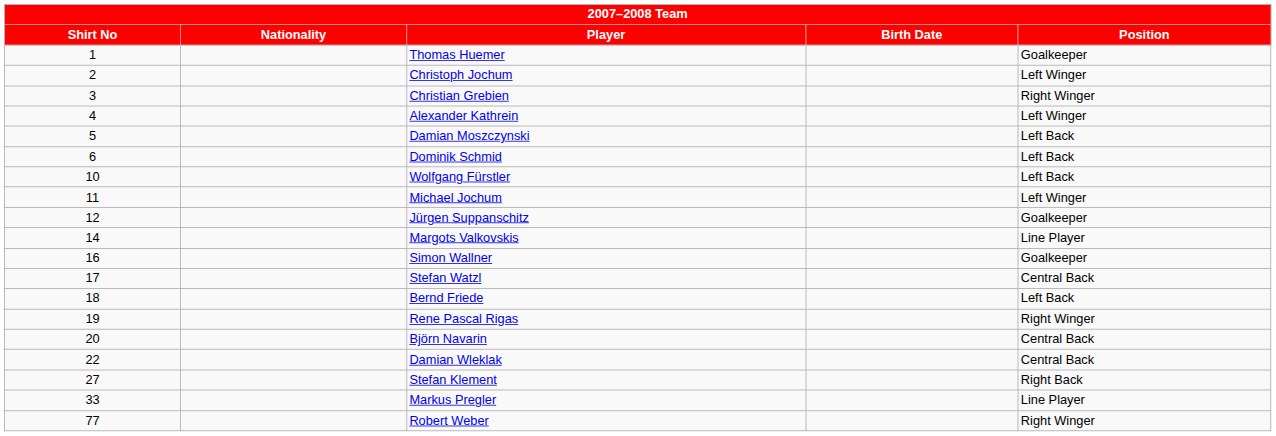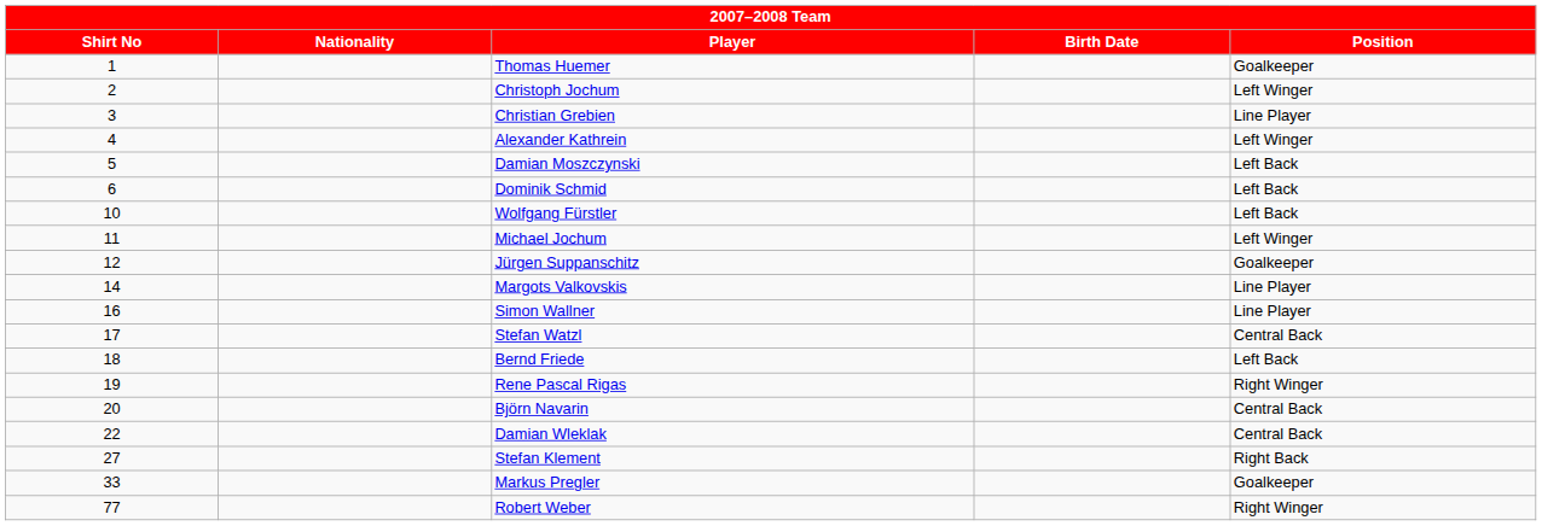Christian Grebien | Position: Right Winger -> Line Player
Simon Wallner | Position: Goalkeeper -> Line Player
Markus Pregler | Position: Line Player -> Goalkeeper
